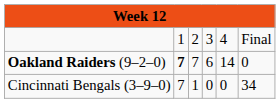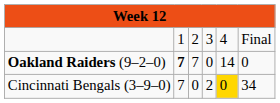Oakland Raiders (9–2–0) | column 4: 6 -> 0
Cincinnati Bengals (3–9–0) | column 3: 1 -> 0
Cincinnati Bengals (3–9–0) | column 4: 0 -> 2
Cincinnati Bengals (3–9–0) | column 5: no background -> gold background
